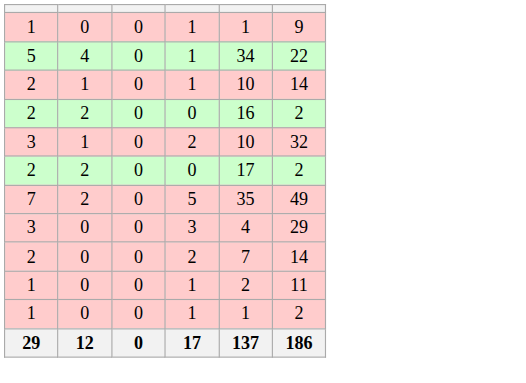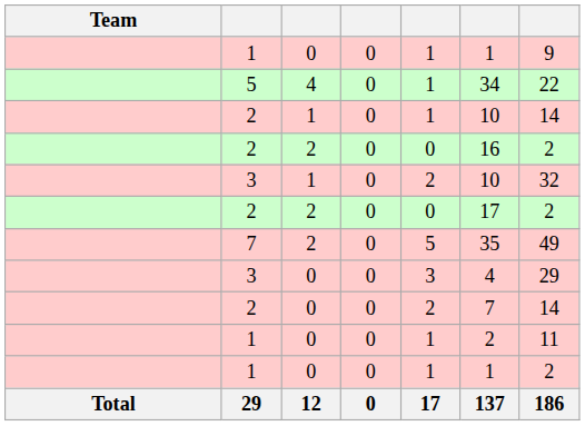+ column: Team | Total
